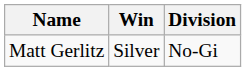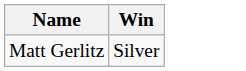- column: Division | No-Gi
